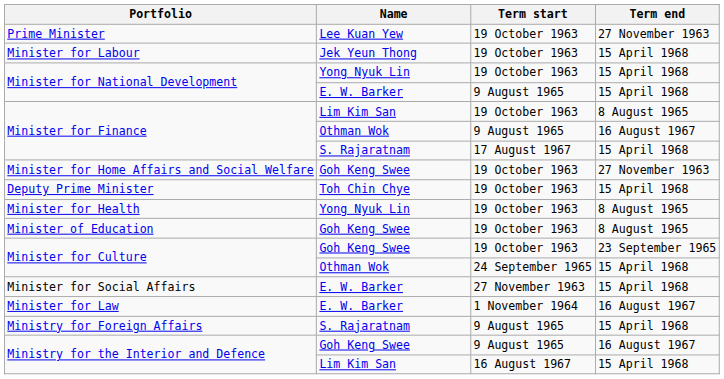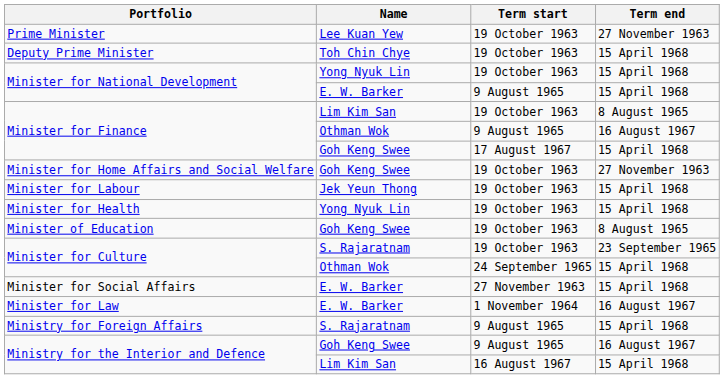rows swapped: Deputy Prime Minister <-> Minister for Labour
Minister for Finance / 17 August 1967 | Name: S. Rajaratnam -> Goh Keng Swee
Minister for Health | Term end: 8 August 1965 -> 15 April 1968
Minister for Culture / 19 October 1963 | Name: Goh Keng Swee -> S. Rajaratnam
